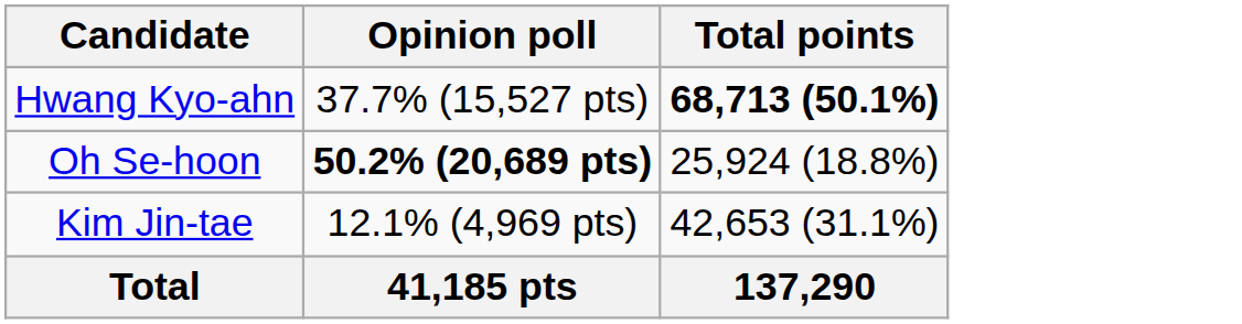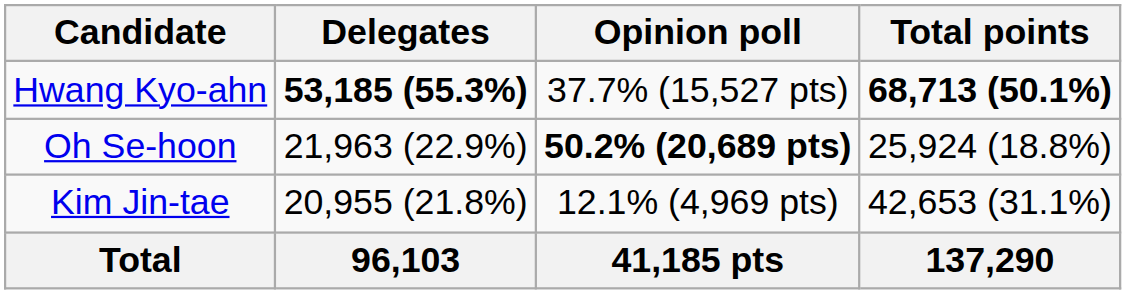+ column: Delegates | 53,185 (55.3%) | 21,963 (22.9%) | 20,955 (21.8%) | 96,103
